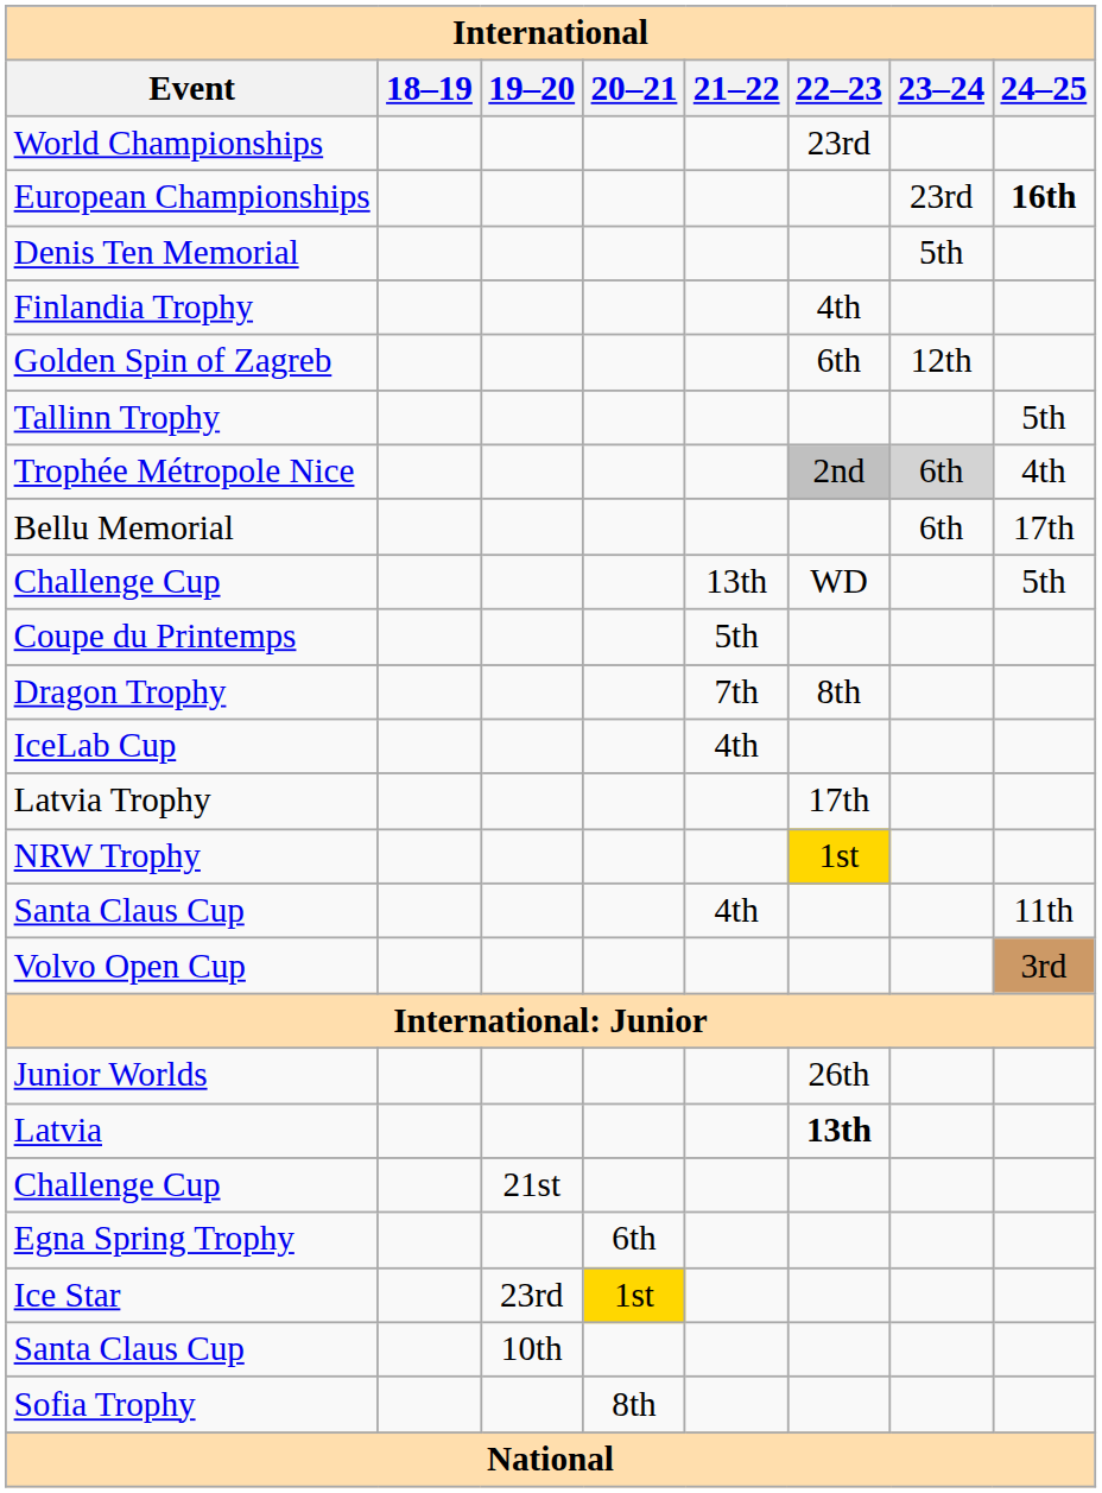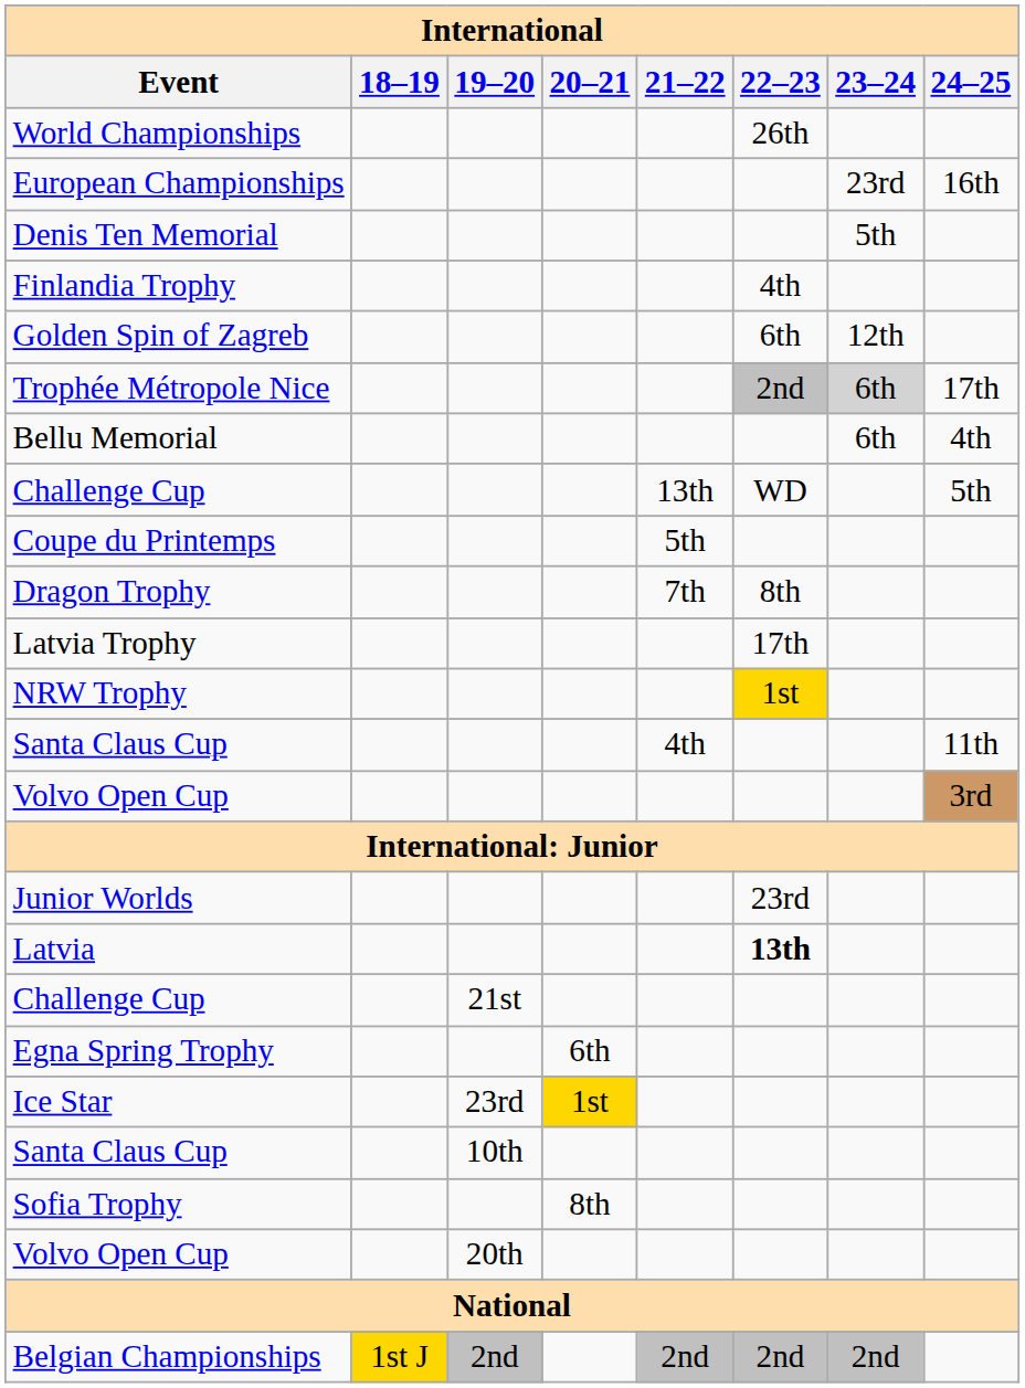World Championships | 22–23: 23rd -> 26th
European Championships | 24–25: bold -> normal
- row: Tallinn Trophy | 5th
Trophée Métropole Nice | 24–25: 4th -> 17th
Bellu Memorial | 24–25: 17th -> 4th
- row: IceLab Cup | 4th
Junior Worlds | 22–23: 26th -> 23rd
+ row: Volvo Open Cup | 20th
+ row: Belgian Championships | 1st J | 2nd | 2nd | 2nd | 2nd
